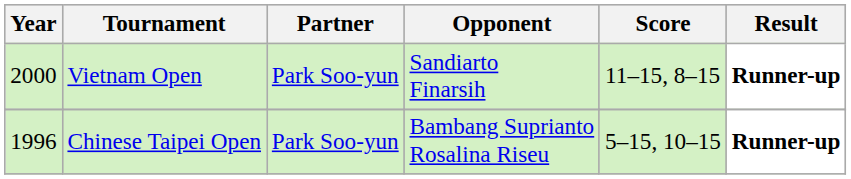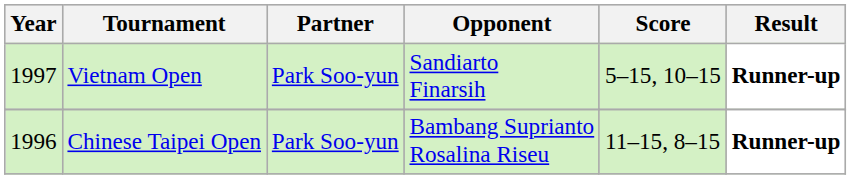Vietnam Open | Year: 2000 -> 1997
Vietnam Open | Score: 11–15, 8–15 -> 5–15, 10–15
Chinese Taipei Open | Score: 5–15, 10–15 -> 11–15, 8–15
